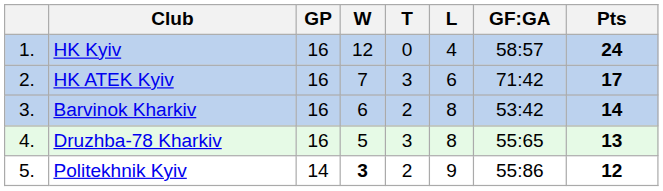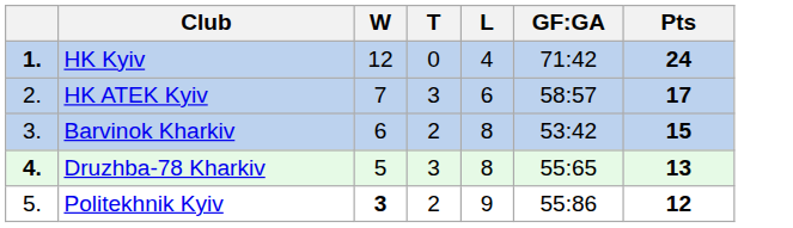- column: GP | 16 | 16 | 16 | 16 | 14
HK Kyiv | column 1: normal -> bold
HK Kyiv | GF:GA: 58:57 -> 71:42
HK ATEK Kyiv | GF:GA: 71:42 -> 58:57
Barvinok Kharkiv | Pts: 14 -> 15
Druzhba-78 Kharkiv | column 1: normal -> bold
